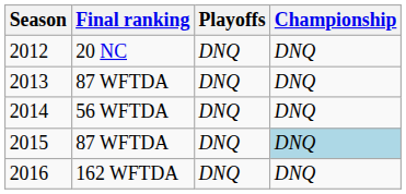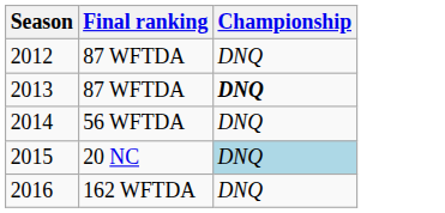- column: Playoffs | DNQ | DNQ | DNQ | DNQ | DNQ
2012 | Final ranking: 20 NC -> 87 WFTDA
2013 | Championship: normal -> bold
2015 | Final ranking: 87 WFTDA -> 20 NC
